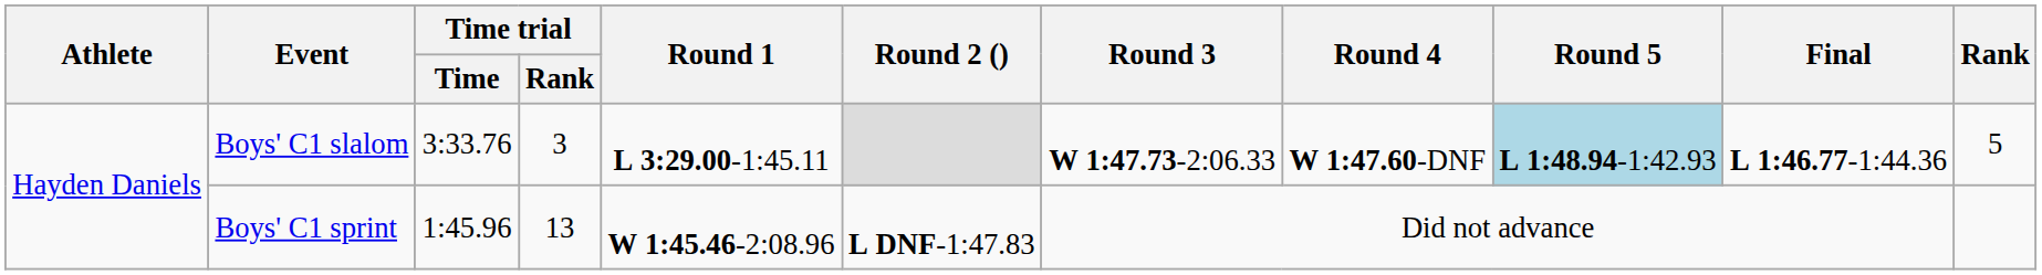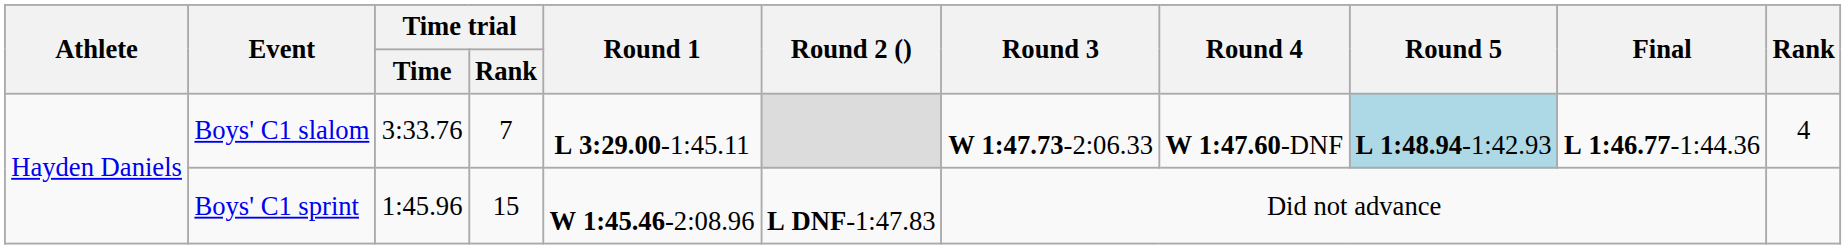Boys' C1 slalom | Time trial / Rank: 3 -> 7
Boys' C1 slalom | Rank: 5 -> 4
Boys' C1 sprint | Time trial / Rank: 13 -> 15
